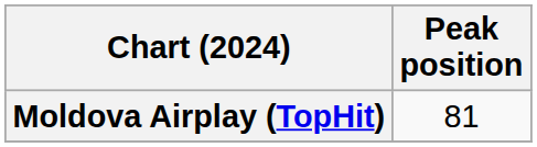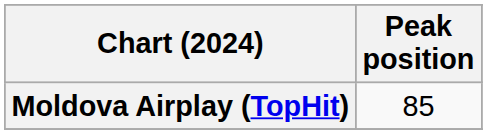Moldova Airplay (TopHit) | Peak position: 81 -> 85
